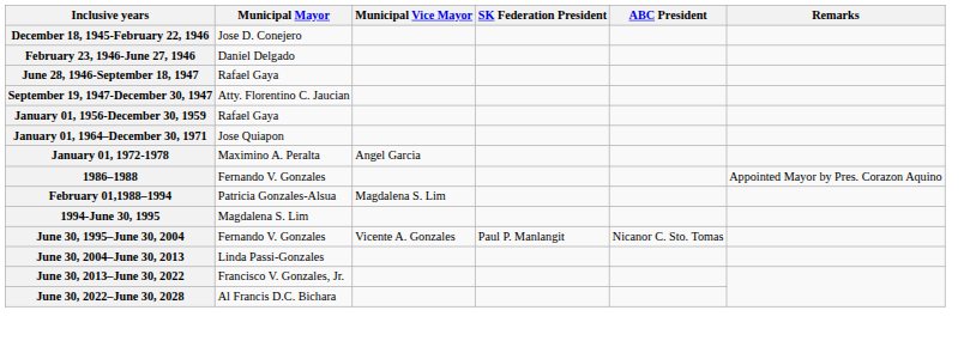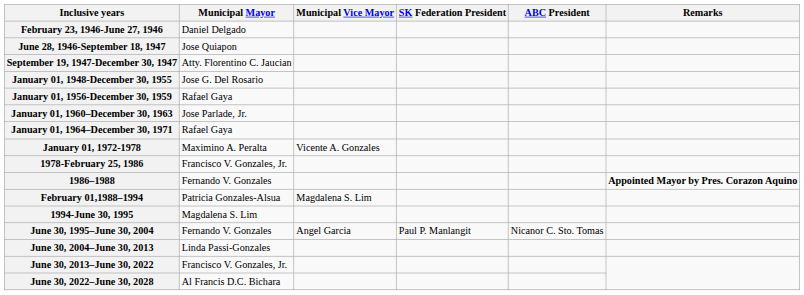- row: December 18, 1945-February 22, 1946 | Jose D. Conejero
June 28, 1946-September 18, 1947 | Municipal Mayor: Rafael Gaya -> Jose Quiapon
+ row: January 01, 1948-December 30, 1955 | Jose G. Del Rosario
+ row: January 01, 1960–December 30, 1963 | Jose Parlade, Jr.
January 01, 1964–December 30, 1971 | Municipal Mayor: Jose Quiapon -> Rafael Gaya
January 01, 1972-1978 | Municipal Vice Mayor: Angel Garcia -> Vicente A. Gonzales
+ row: 1978-February 25, 1986 | Francisco V. Gonzales, Jr.
1986–1988 | Remarks: normal -> bold
June 30, 1995–June 30, 2004 | Municipal Vice Mayor: Vicente A. Gonzales -> Angel Garcia
